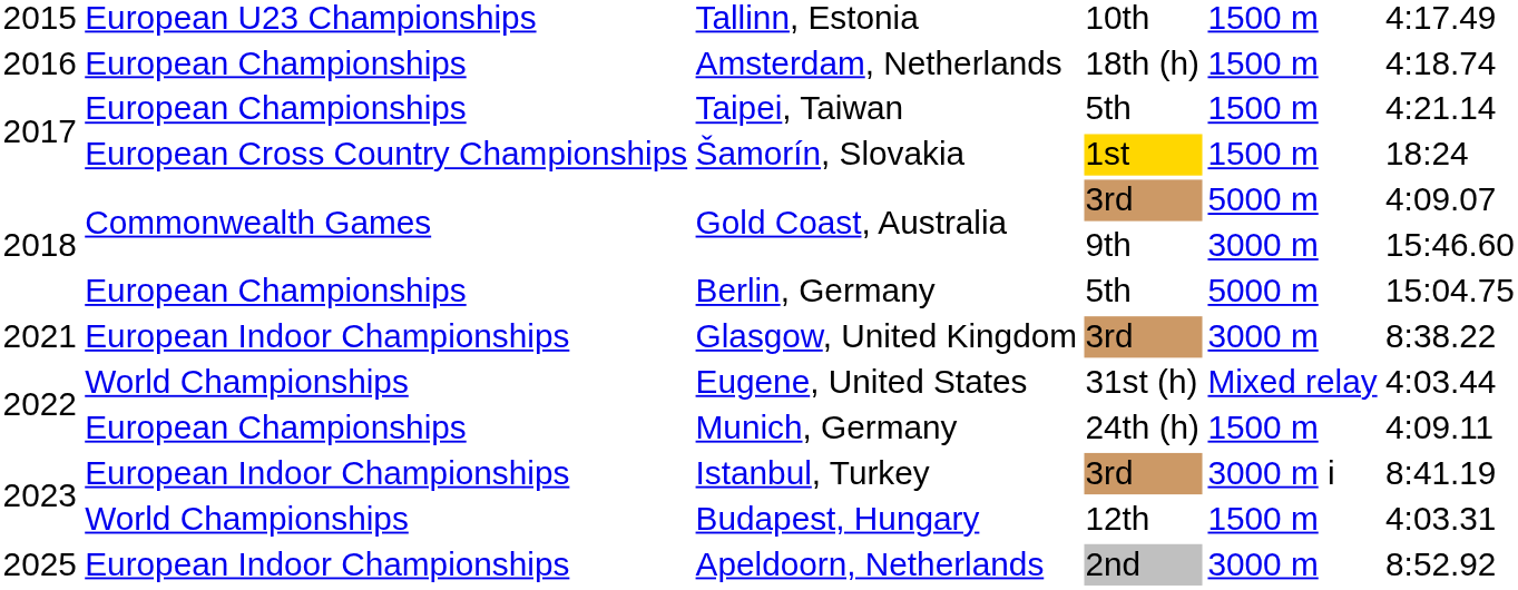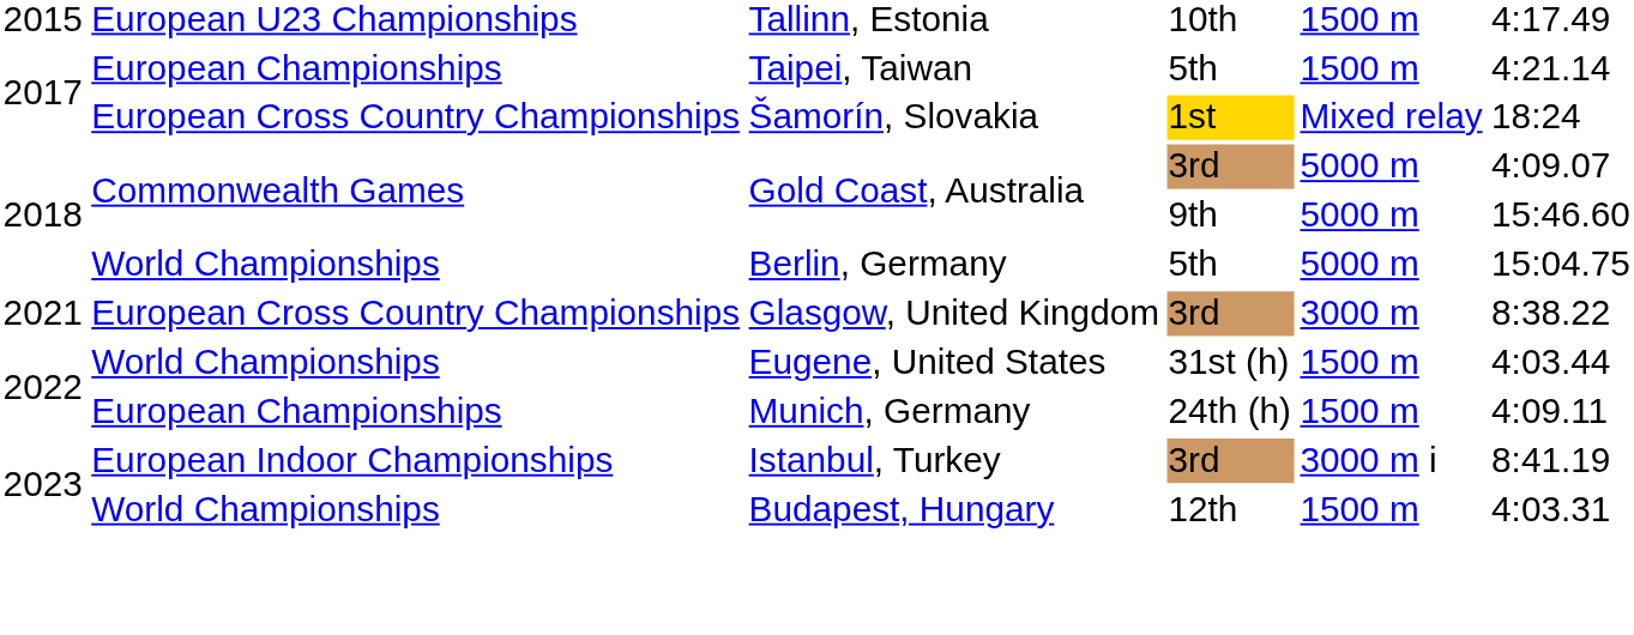- row: 2016 | European Championships | Amsterdam, Netherlands | 18th (h) | 1500 m | 4:18.74
Šamorín, Slovakia | column 5: 1500 m -> Mixed relay
Gold Coast, Australia / 9th | column 5: 3000 m -> 5000 m
Berlin, Germany | column 2: European Championships -> World Championships
Glasgow, United Kingdom | column 2: European Indoor Championships -> European Cross Country Championships
Eugene, United States | column 5: Mixed relay -> 1500 m
- row: 2025 | European Indoor Championships | Apeldoorn, Netherlands | 2nd | 3000 m | 8:52.92
